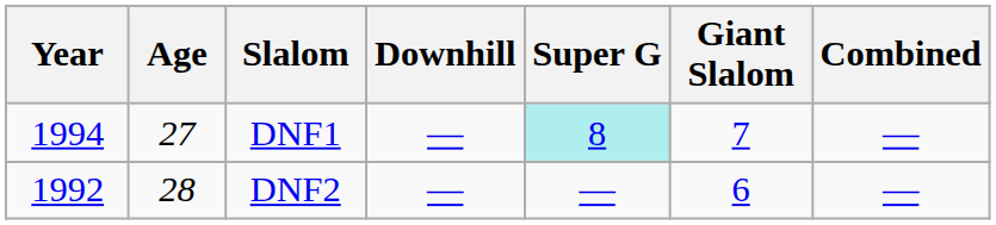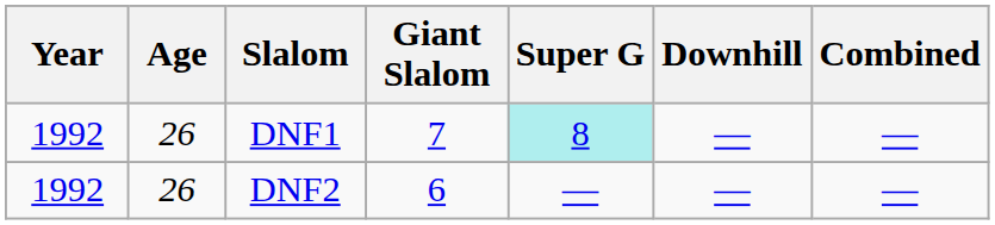columns swapped: Giant Slalom <-> Downhill
DNF1 | Year: 1994 -> 1992
DNF1 | Age: 27 -> 26
DNF2 | Age: 28 -> 26
